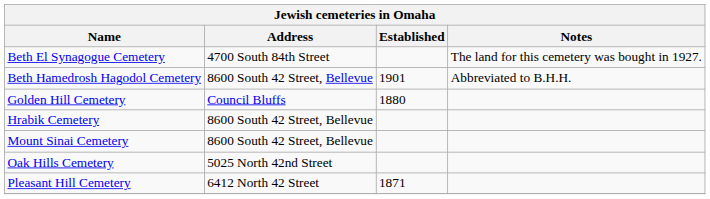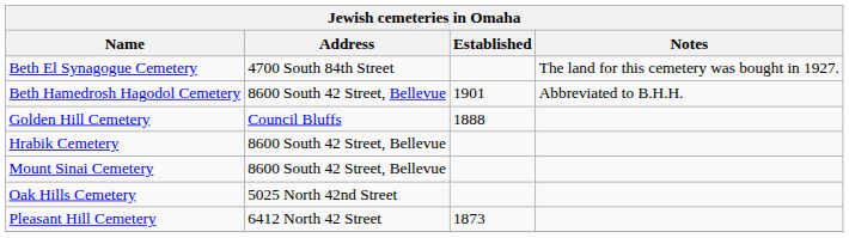Golden Hill Cemetery | Established: 1880 -> 1888
Pleasant Hill Cemetery | Established: 1871 -> 1873
